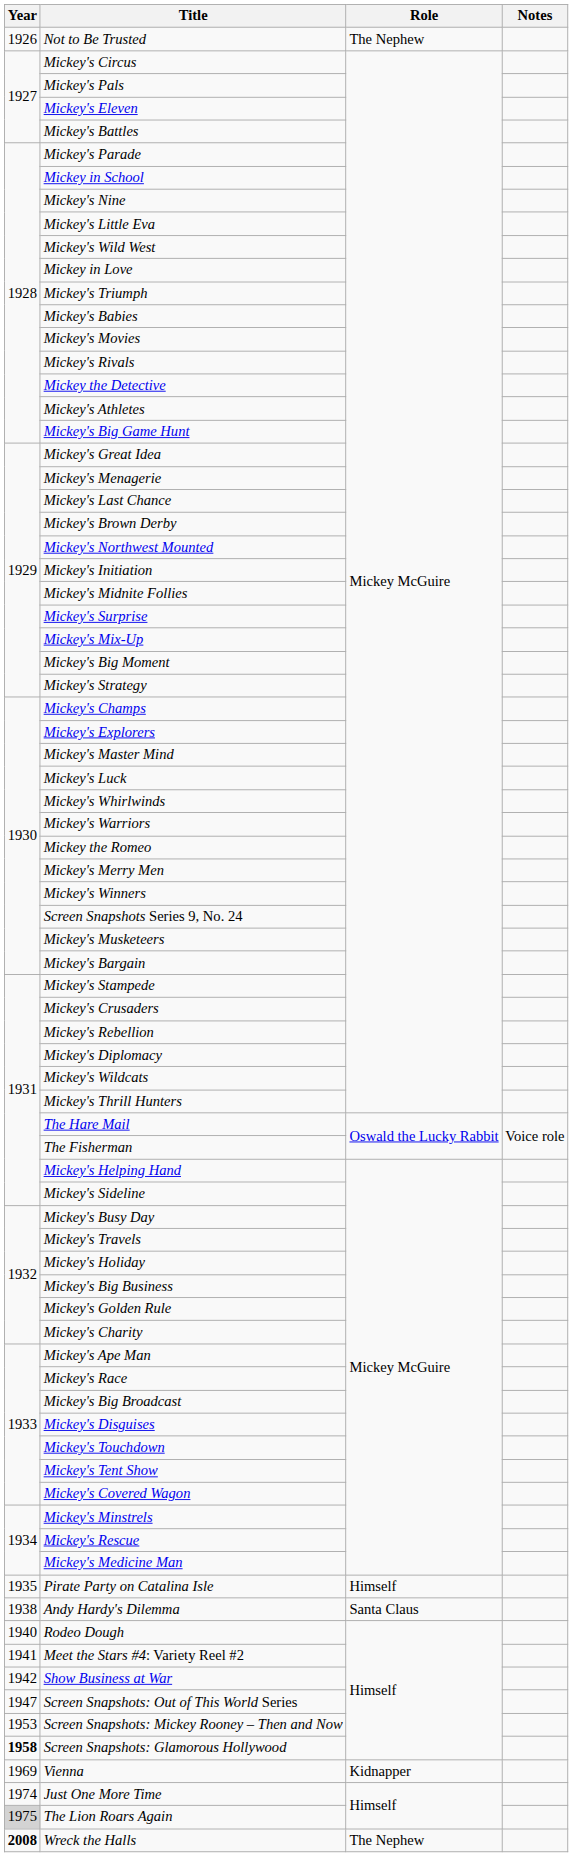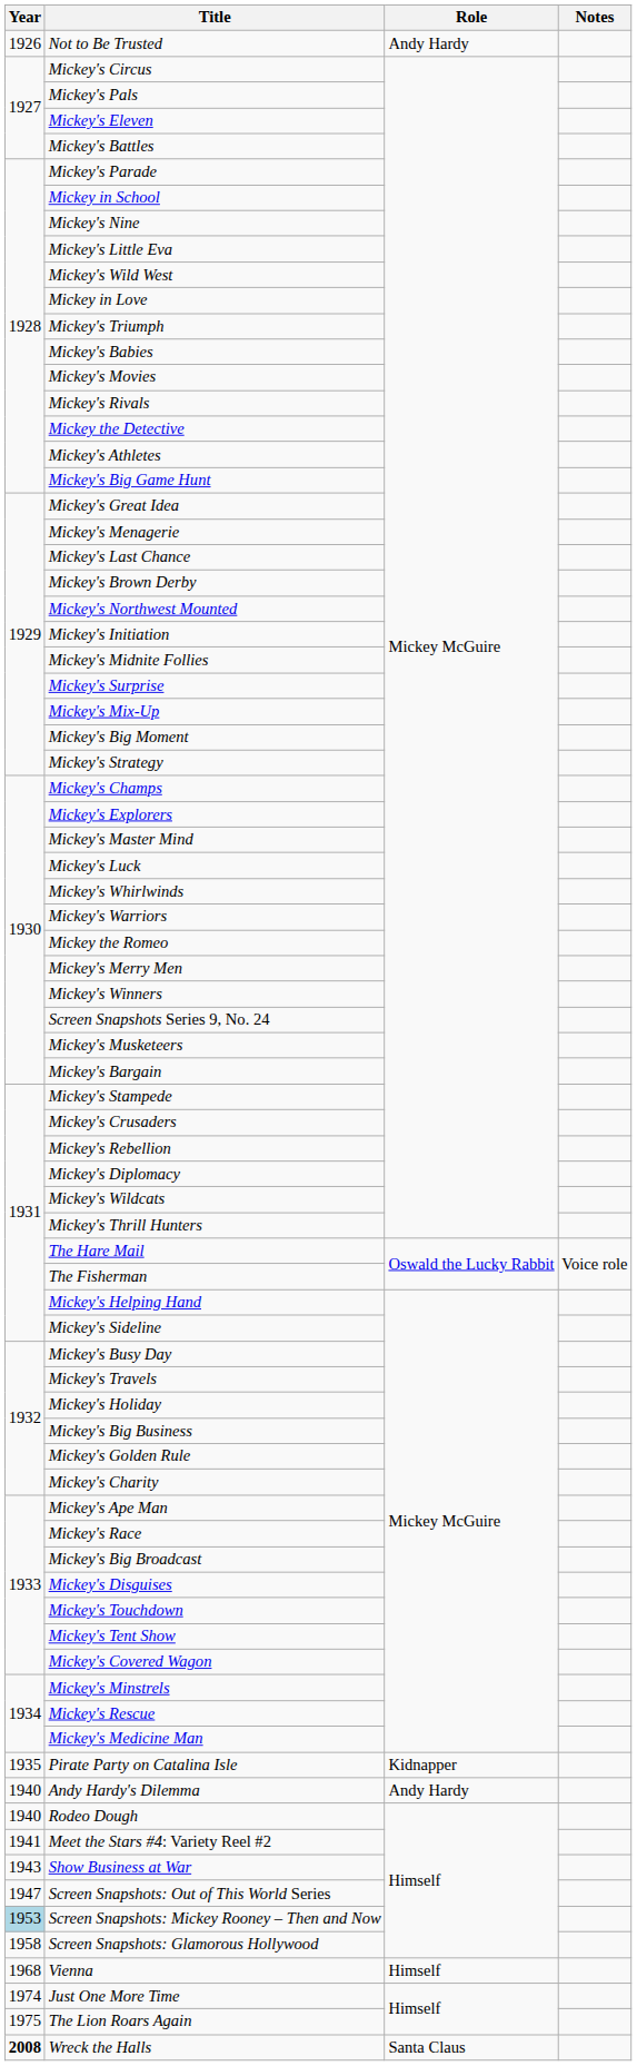Not to Be Trusted | Role: The Nephew -> Andy Hardy
Pirate Party on Catalina Isle | Role: Himself -> Kidnapper
Andy Hardy's Dilemma | Year: 1938 -> 1940
Andy Hardy's Dilemma | Role: Santa Claus -> Andy Hardy
Show Business at War | Year: 1942 -> 1943
Screen Snapshots: Mickey Rooney – Then and Now | Year: no background -> lightblue background
Screen Snapshots: Glamorous Hollywood | Year: bold -> normal
Vienna | Year: 1969 -> 1968
Vienna | Role: Kidnapper -> Himself
The Lion Roars Again | Year: lightgrey background -> no background
Wreck the Halls | Role: The Nephew -> Santa Claus
